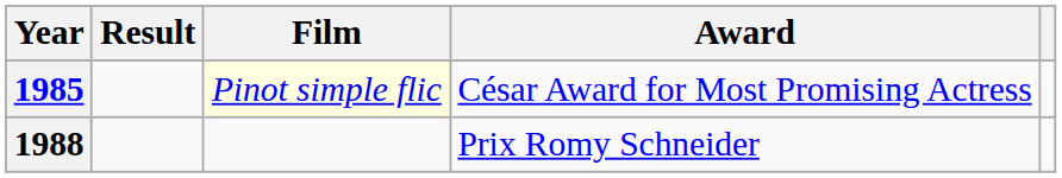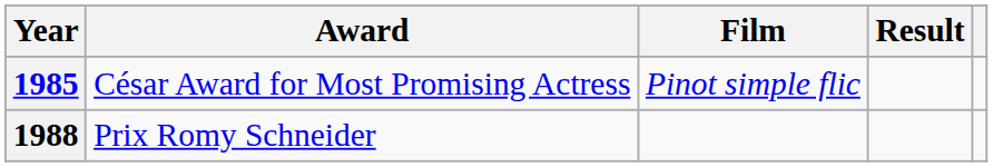columns swapped: Award <-> Result
1985 | Film: lightyellow background -> no background
